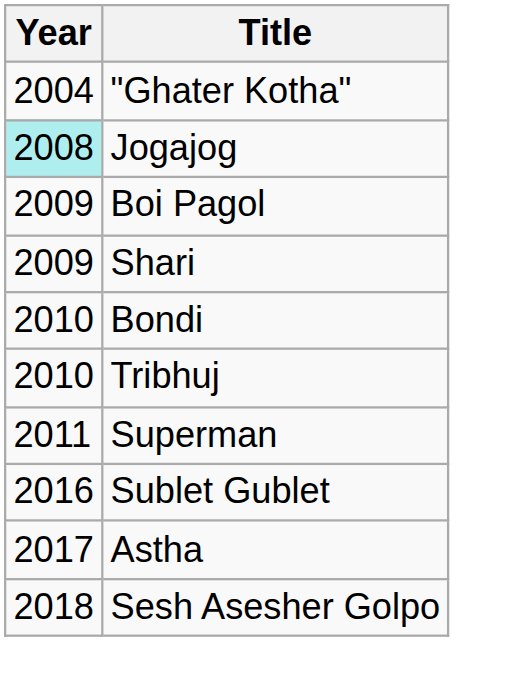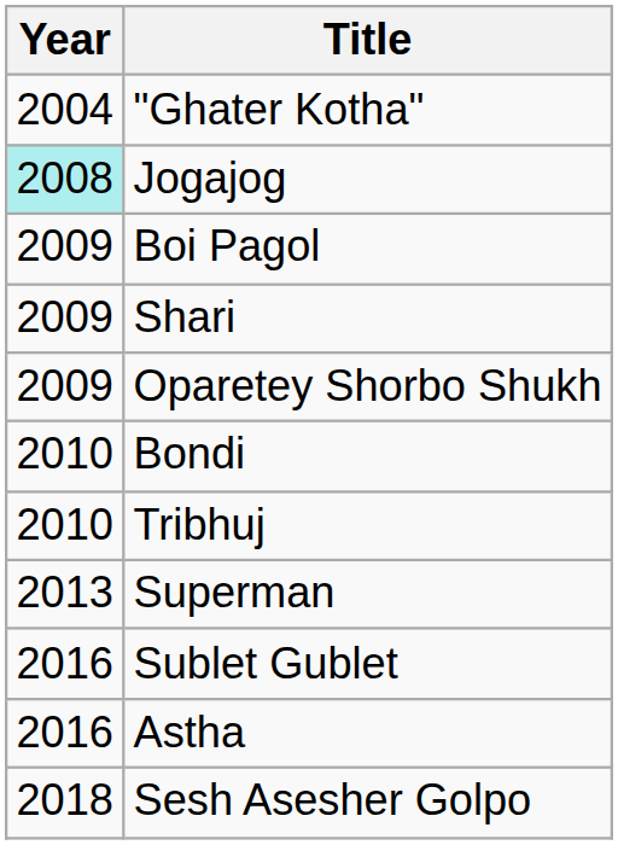+ row: 2009 | Oparetey Shorbo Shukh
Superman | Year: 2011 -> 2013
Astha | Year: 2017 -> 2016
